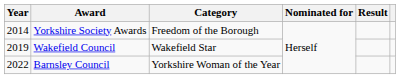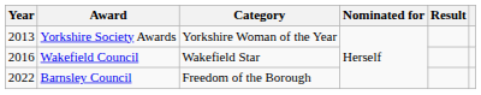Yorkshire Society Awards | Year: 2014 -> 2013
Yorkshire Society Awards | Category: Freedom of the Borough -> Yorkshire Woman of the Year
Wakefield Council | Year: 2019 -> 2016
Barnsley Council | Category: Yorkshire Woman of the Year -> Freedom of the Borough
